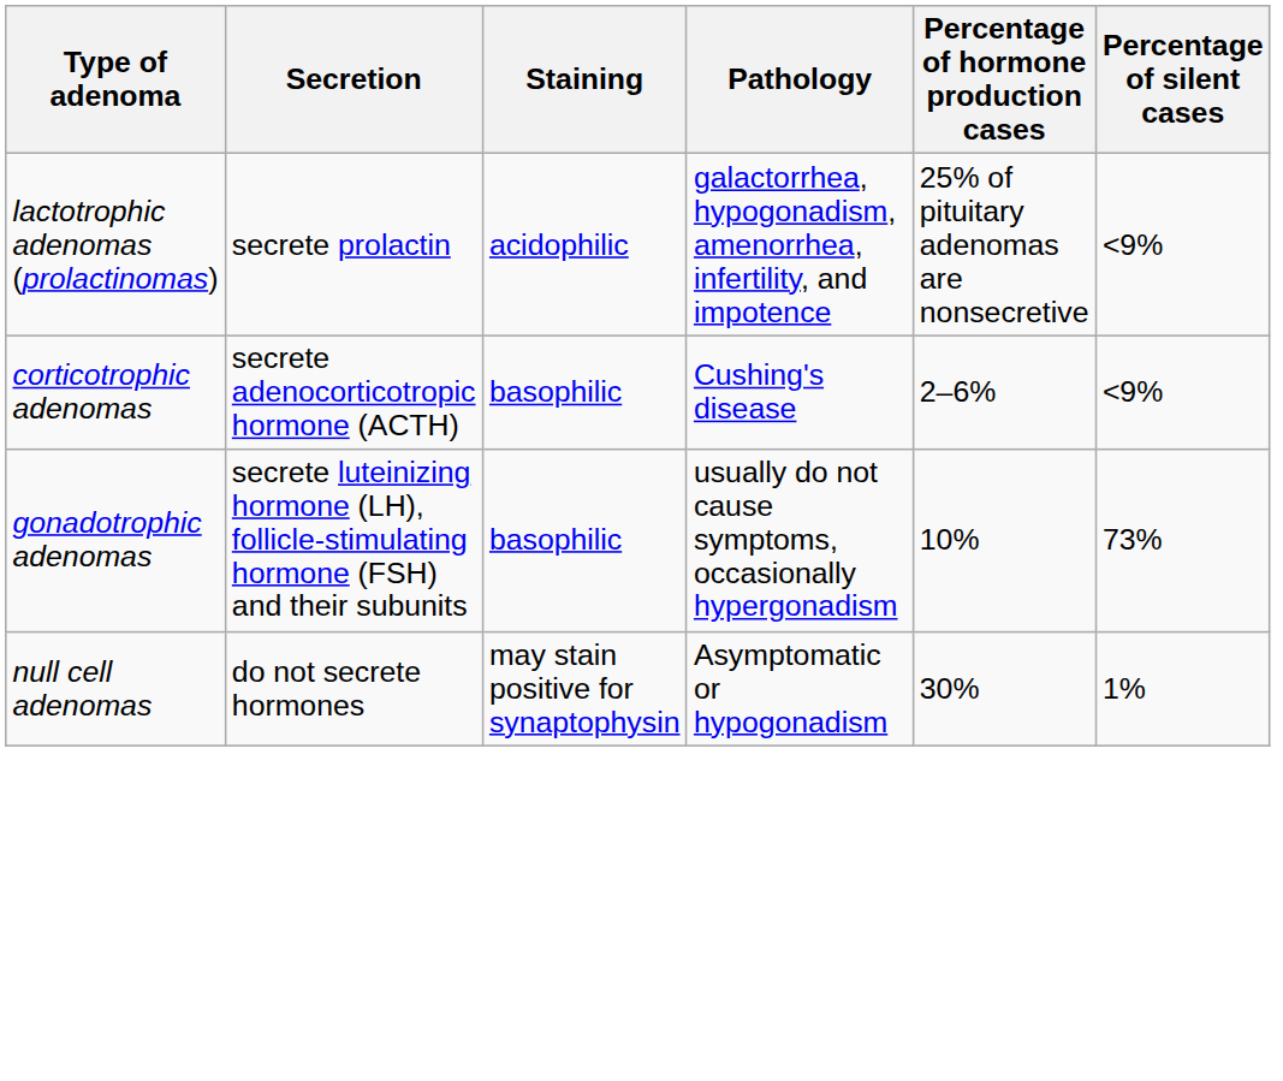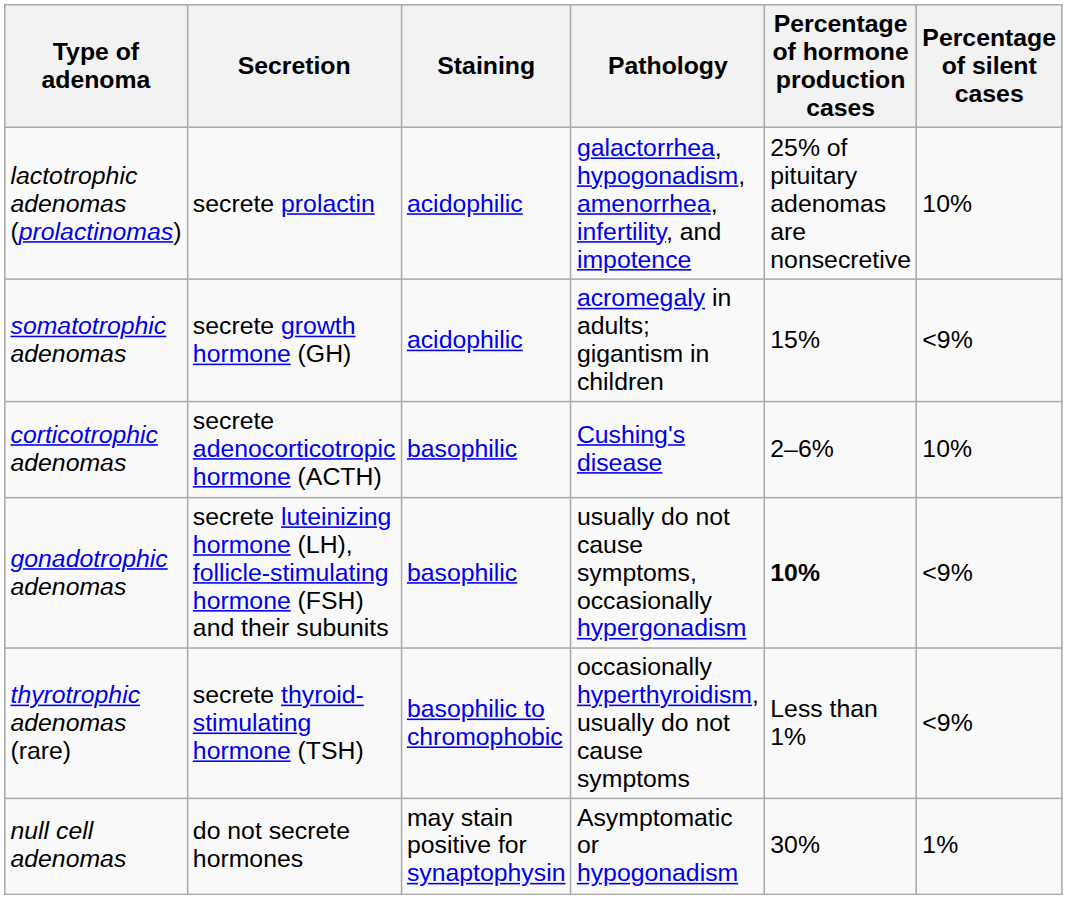lactotrophic adenomas (prolactinomas) | Percentage of silent cases: <9% -> 10%
+ row: somatotrophic adenomas | secrete growth hormone (GH) | acidophilic | acromegaly in adults; gigantism in children | 15% | <9%
corticotrophic adenomas | Percentage of silent cases: <9% -> 10%
gonadotrophic adenomas | Percentage of hormone production cases: normal -> bold
gonadotrophic adenomas | Percentage of silent cases: 73% -> <9%
+ row: thyrotrophic adenomas (rare) | secrete thyroid-stimulating hormone (TSH) | basophilic to chromophobic | occasionally hyperthyroidism, usually do not cause symptoms | Less than 1% | <9%
